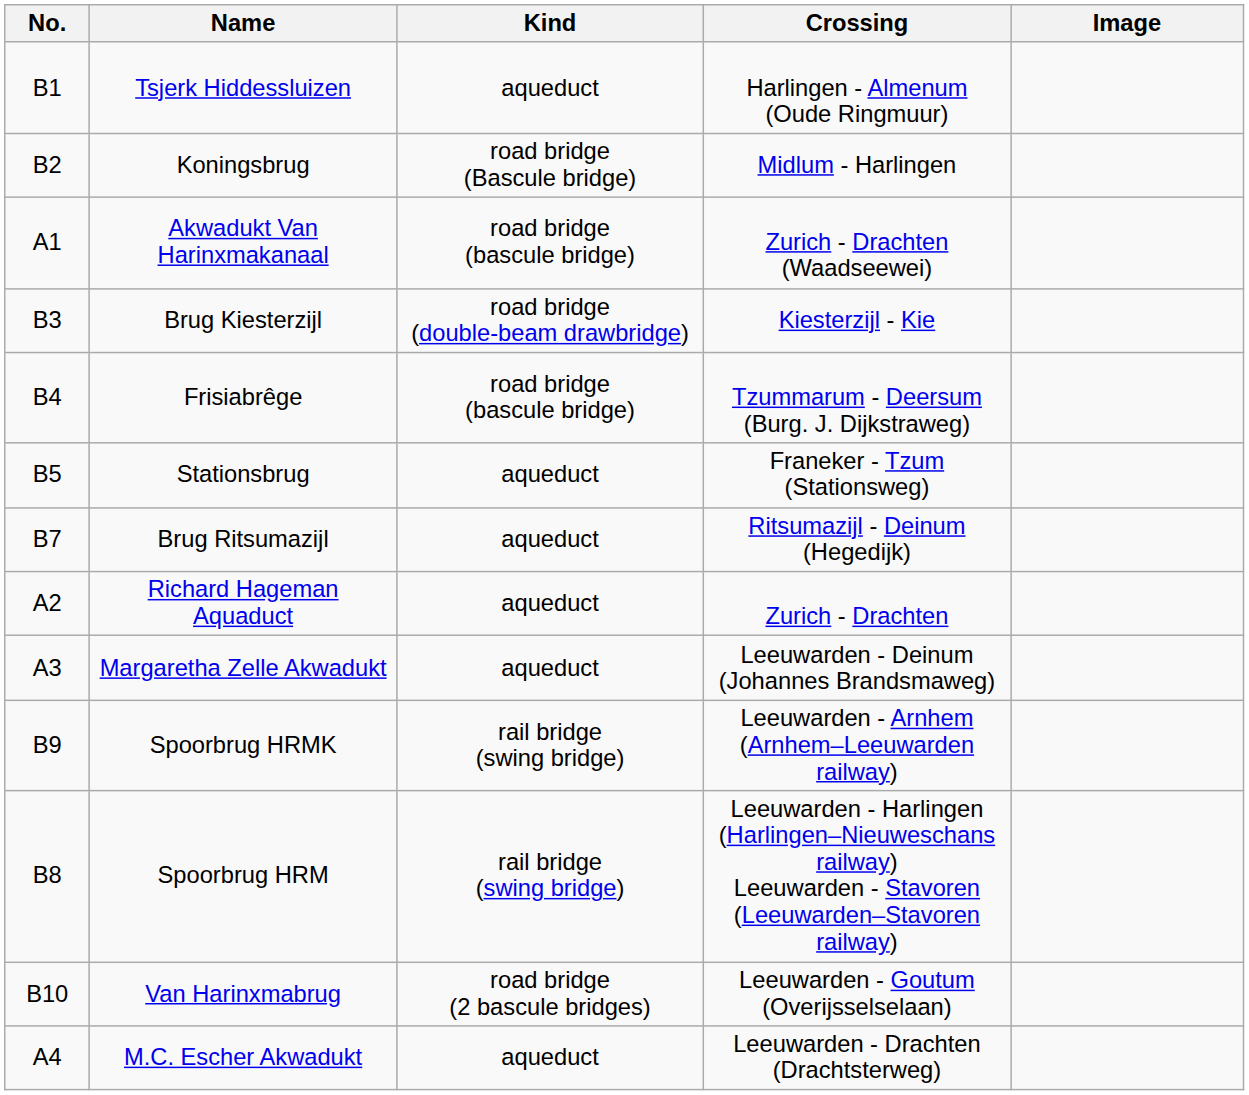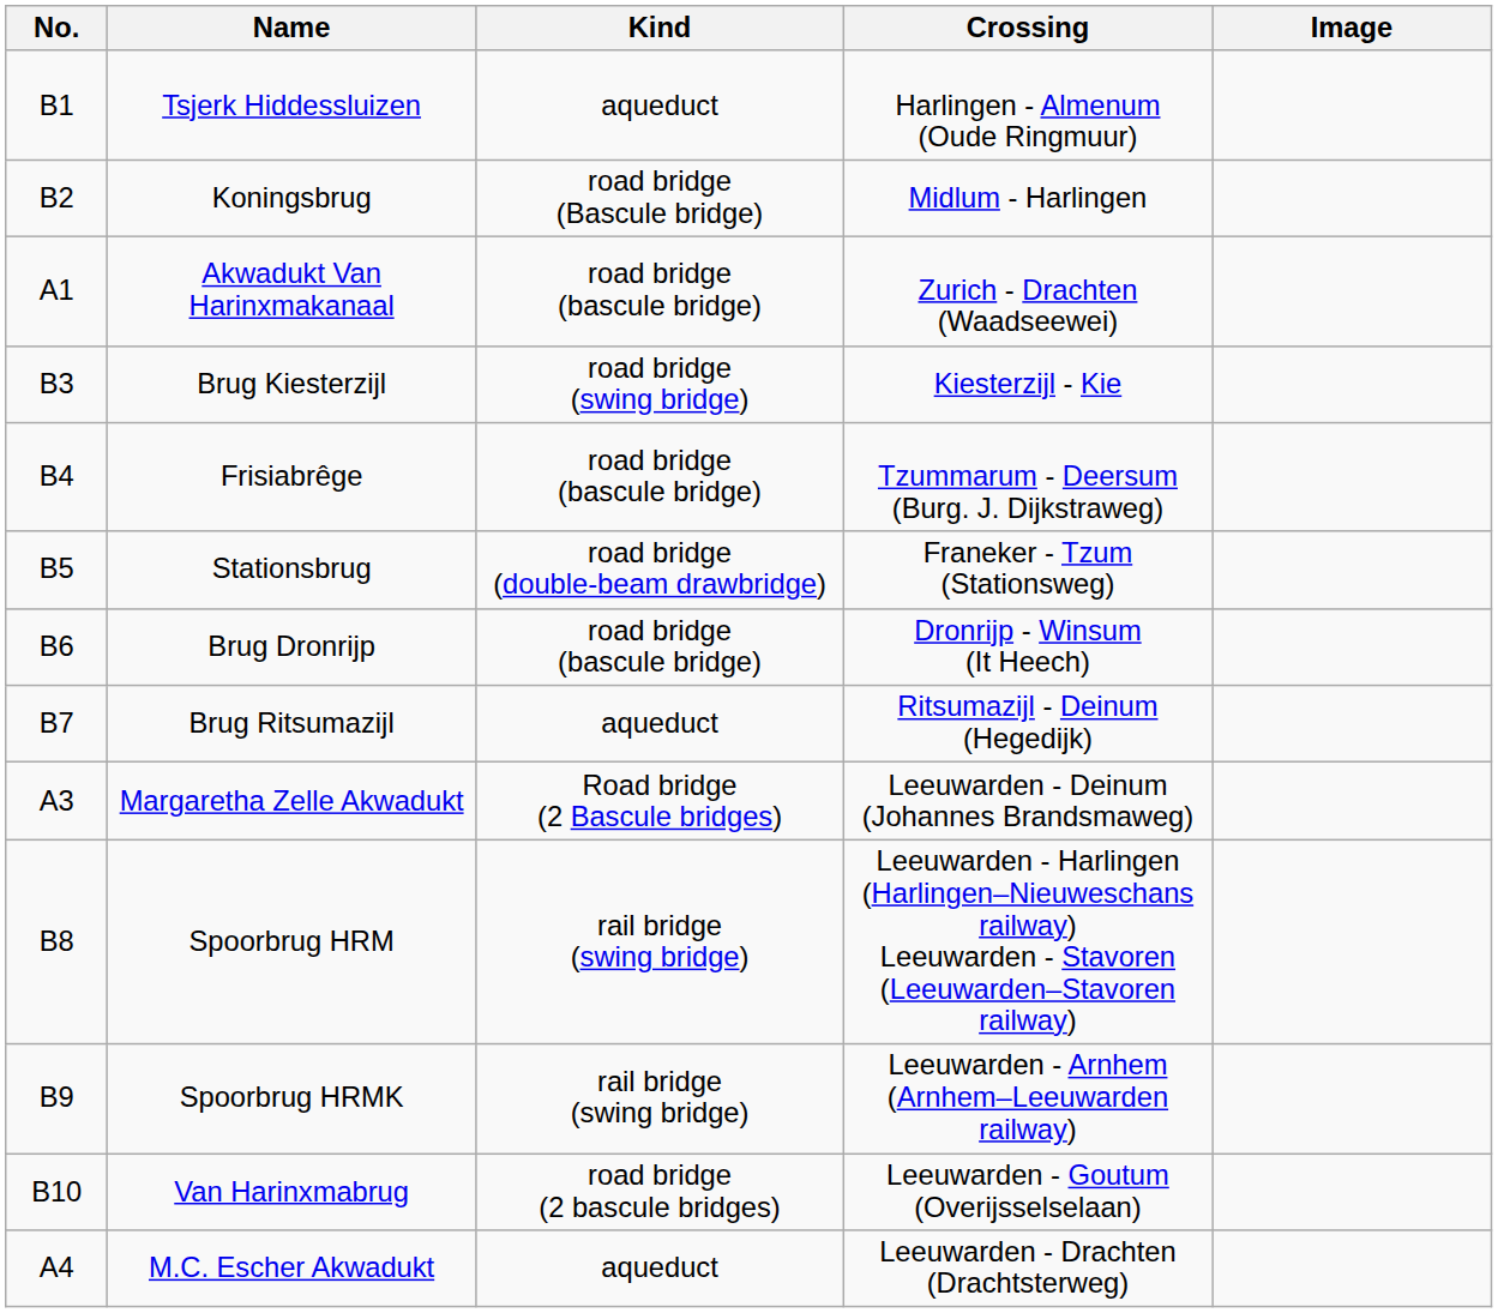Brug Kiesterzijl | Kind: road bridge (double-beam drawbridge) -> road bridge (swing bridge)
Stationsbrug | Kind: aqueduct -> road bridge (double-beam drawbridge)
+ row: B6 | Brug Dronrijp | road bridge (bascule bridge) | Dronrijp - Winsum (It Heech)
- row: A2 | Richard Hageman Aquaduct | aqueduct | Zurich - Drachten
Margaretha Zelle Akwadukt | Kind: aqueduct -> Road bridge (2 Bascule bridges)
rows swapped: Spoorbrug HRM <-> Spoorbrug HRMK
